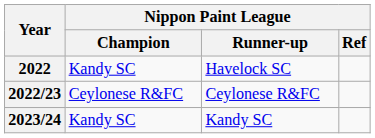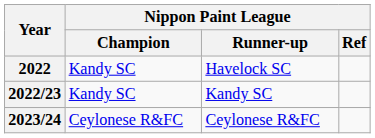2022/23 | Nippon Paint League / Champion: Ceylonese R&FC -> Kandy SC
2022/23 | Nippon Paint League / Runner-up: Ceylonese R&FC -> Kandy SC
2023/24 | Nippon Paint League / Champion: Kandy SC -> Ceylonese R&FC
2023/24 | Nippon Paint League / Runner-up: Kandy SC -> Ceylonese R&FC
